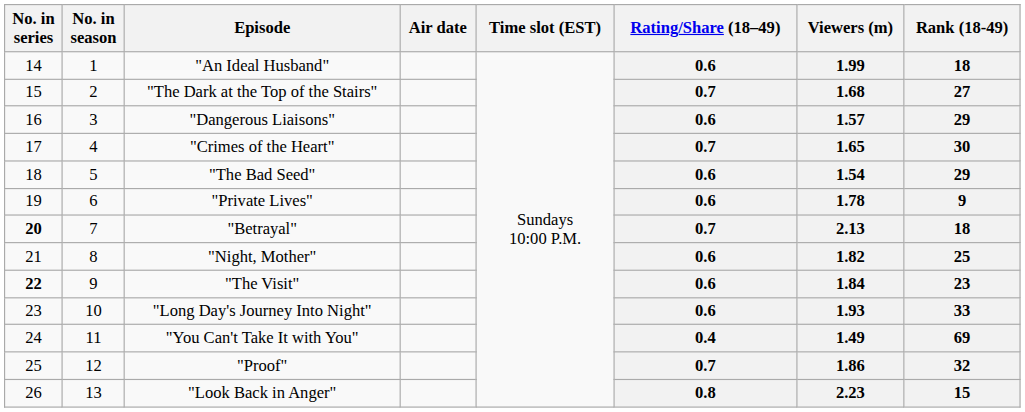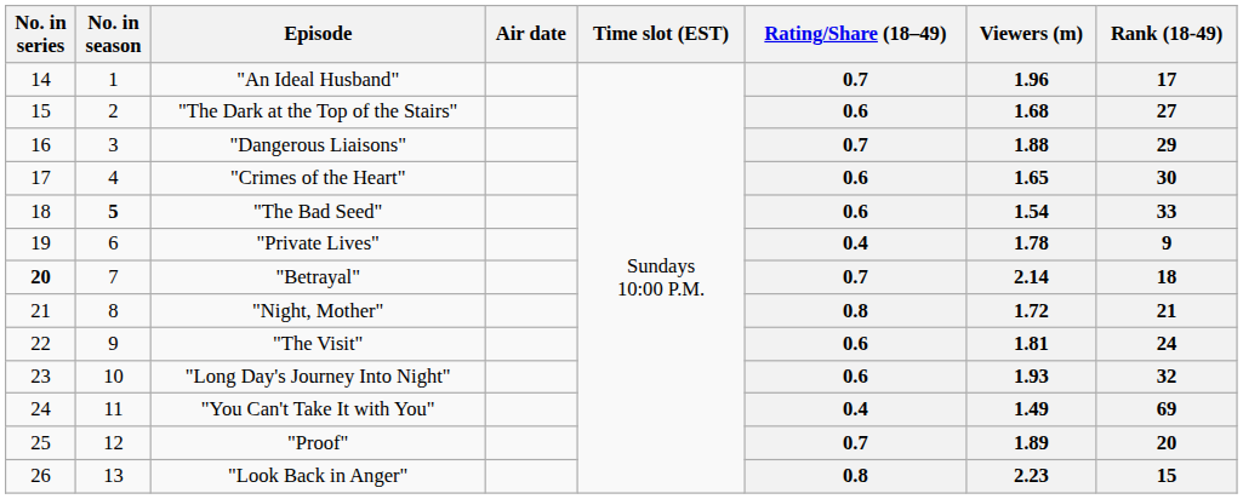"An Ideal Husband" | Rating/Share (18–49): 0.6 -> 0.7
"An Ideal Husband" | Viewers (m): 1.99 -> 1.96
"An Ideal Husband" | Rank (18-49): 18 -> 17
"The Dark at the Top of the Stairs" | Rating/Share (18–49): 0.7 -> 0.6
"Dangerous Liaisons" | Rating/Share (18–49): 0.6 -> 0.7
"Dangerous Liaisons" | Viewers (m): 1.57 -> 1.88
"Crimes of the Heart" | Rating/Share (18–49): 0.7 -> 0.6
"The Bad Seed" | No. in season: normal -> bold
"The Bad Seed" | Rank (18-49): 29 -> 33
"Private Lives" | Rating/Share (18–49): 0.6 -> 0.4
"Betrayal" | Viewers (m): 2.13 -> 2.14
"Night, Mother" | Rating/Share (18–49): 0.6 -> 0.8
"Night, Mother" | Viewers (m): 1.82 -> 1.72
"Night, Mother" | Rank (18-49): 25 -> 21
"The Visit" | No. in series: bold -> normal
"The Visit" | Viewers (m): 1.84 -> 1.81
"The Visit" | Rank (18-49): 23 -> 24
"Long Day's Journey Into Night" | Rank (18-49): 33 -> 32
"Proof" | Viewers (m): 1.86 -> 1.89
"Proof" | Rank (18-49): 32 -> 20
